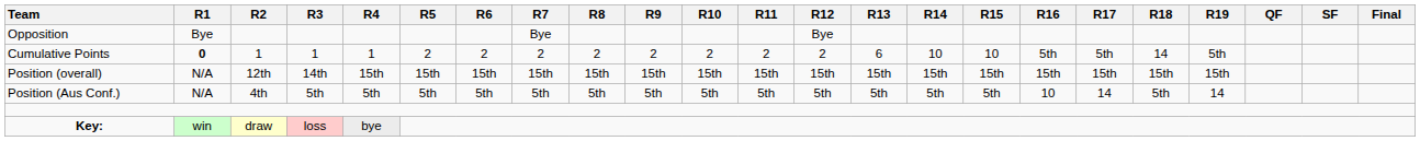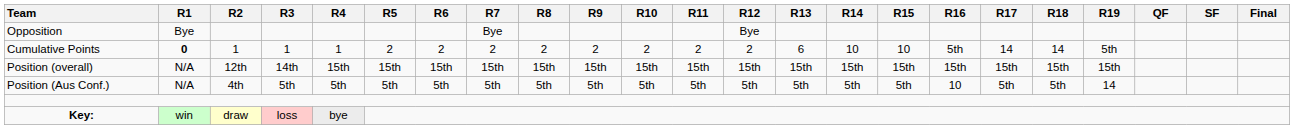Cumulative Points | R17: 5th -> 14
Position (Aus Conf.) | R17: 14 -> 5th
